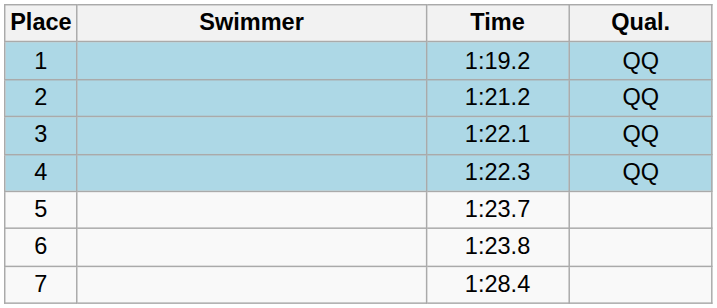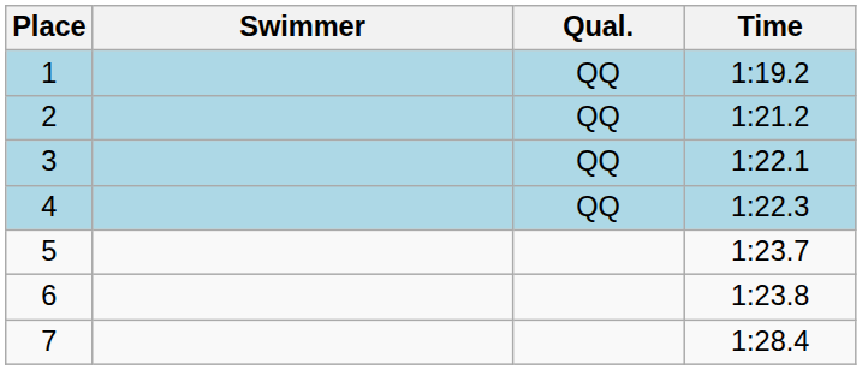columns swapped: Time <-> Qual.
